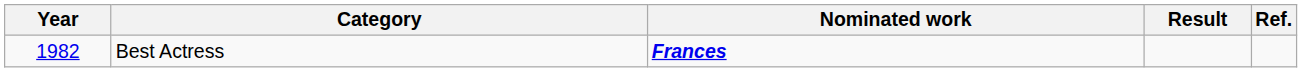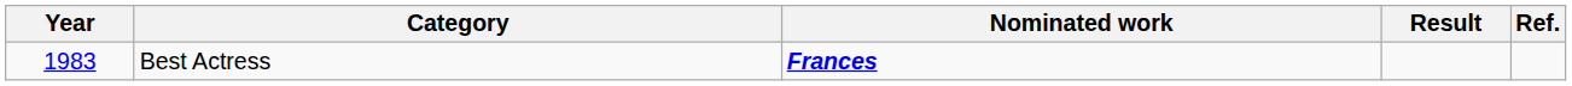Best Actress | Year: 1982 -> 1983
